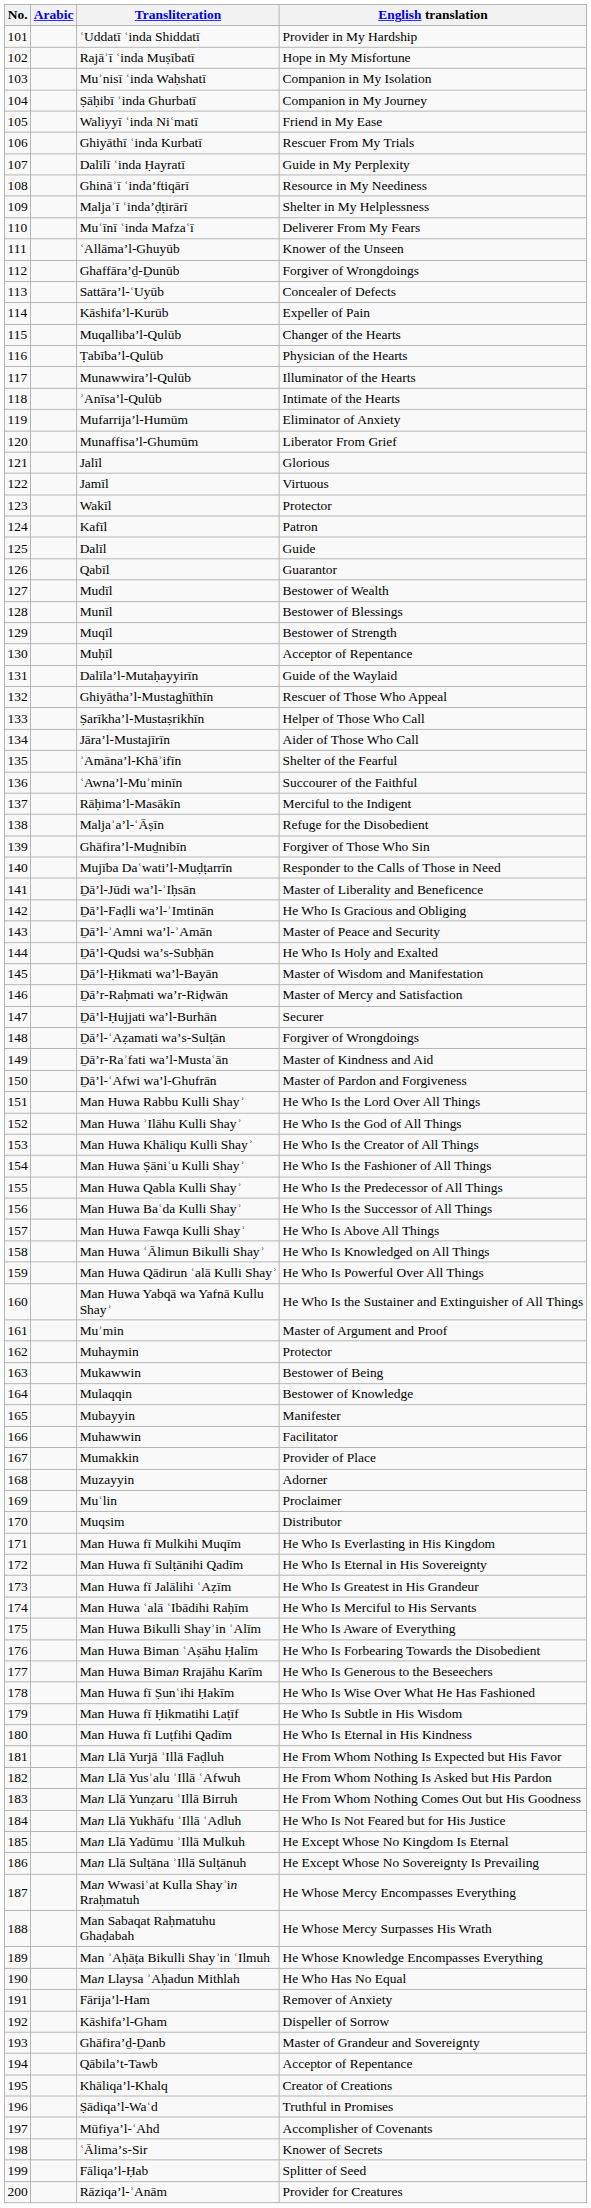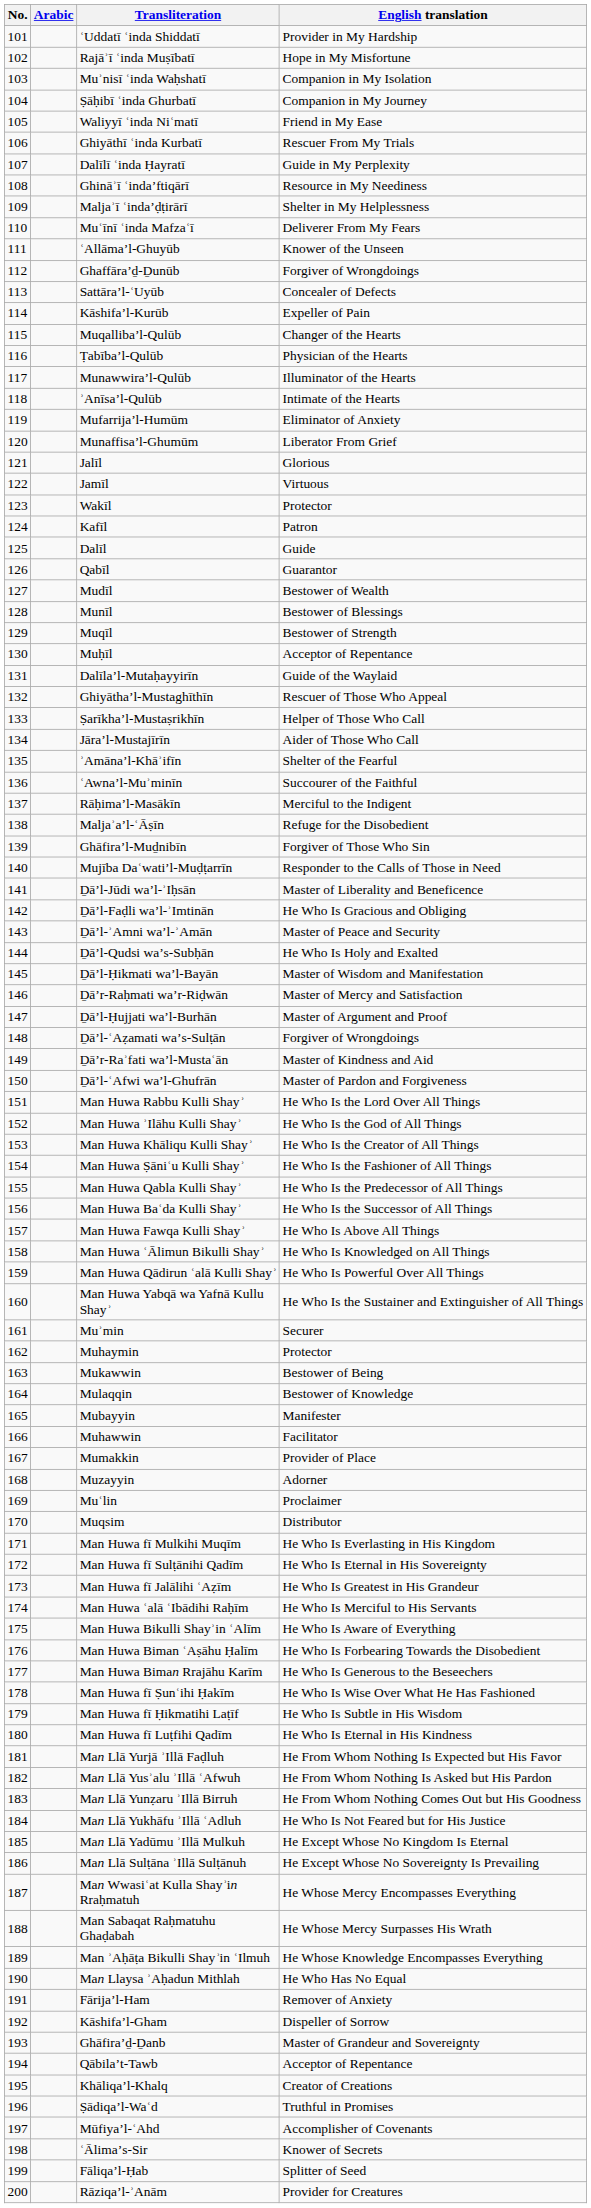Ḏāʼl-Ḥujjati waʼl-Burhān | English translation: Securer -> Master of Argument and Proof
Muʾmin | English translation: Master of Argument and Proof -> Securer
